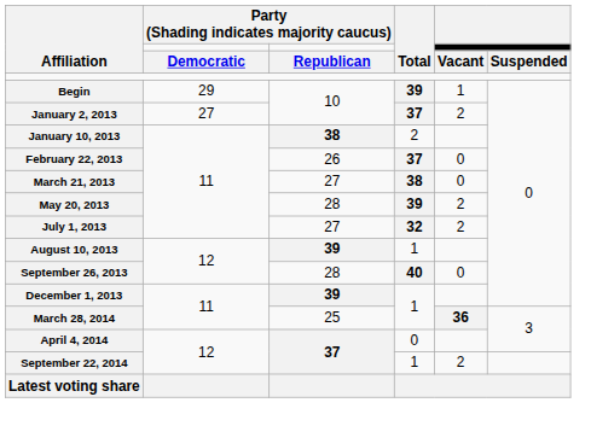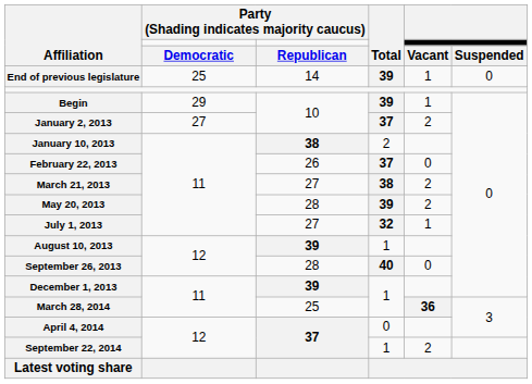+ row: End of previous legislature | 25 | 14 | 39 | 1 | 0
March 21, 2013 | column 5: 0 -> 2
July 1, 2013 | column 5: 2 -> 1
